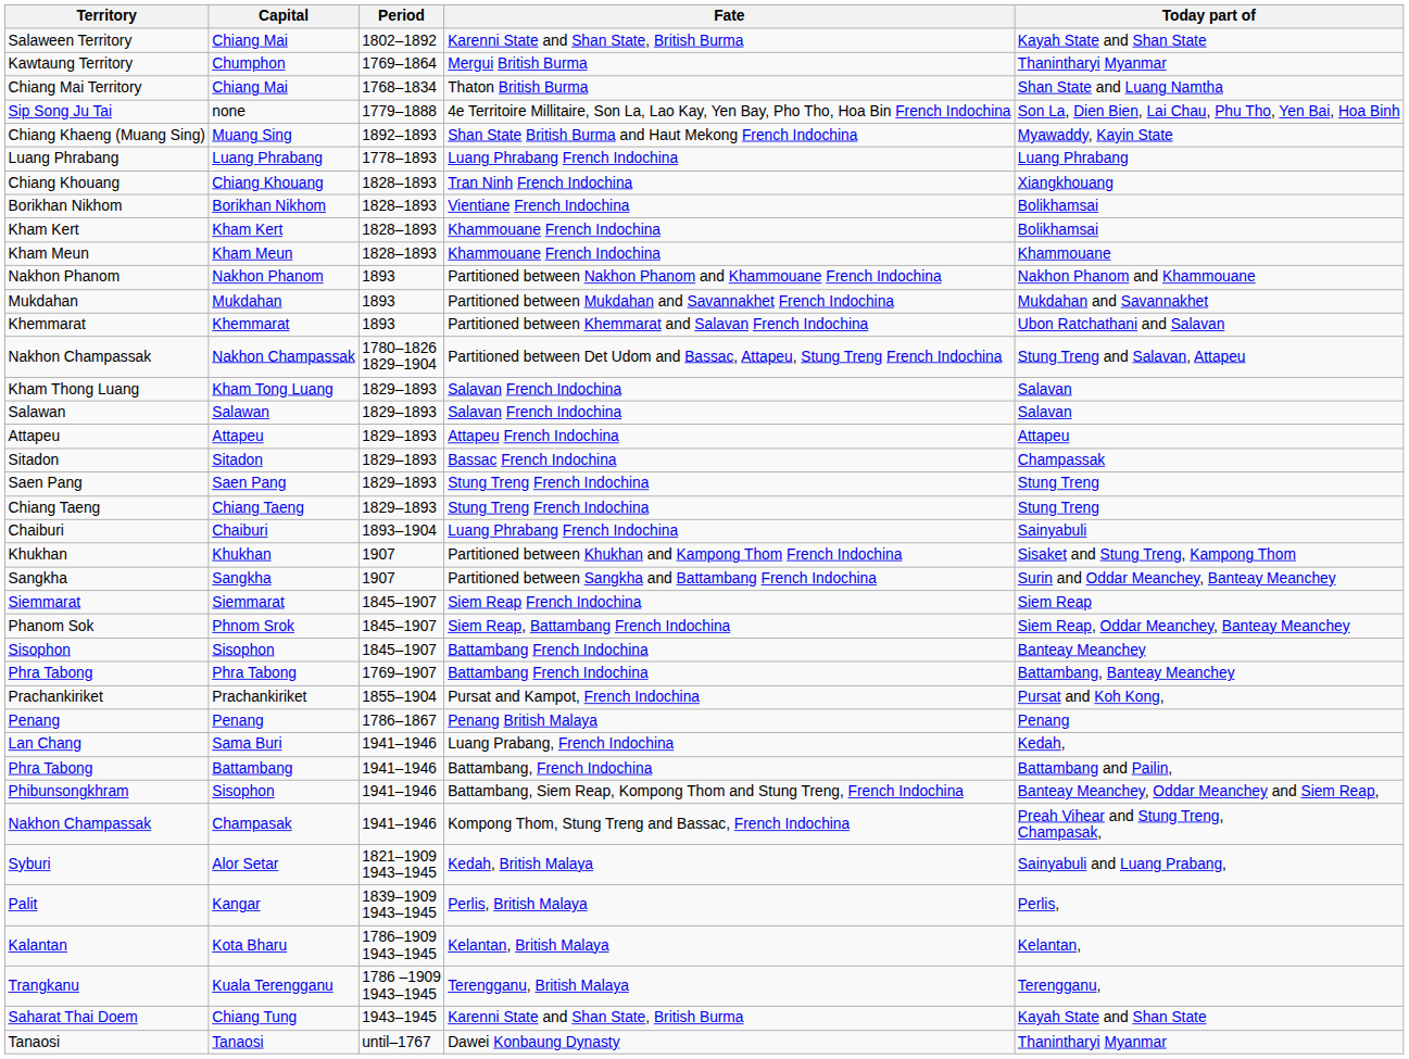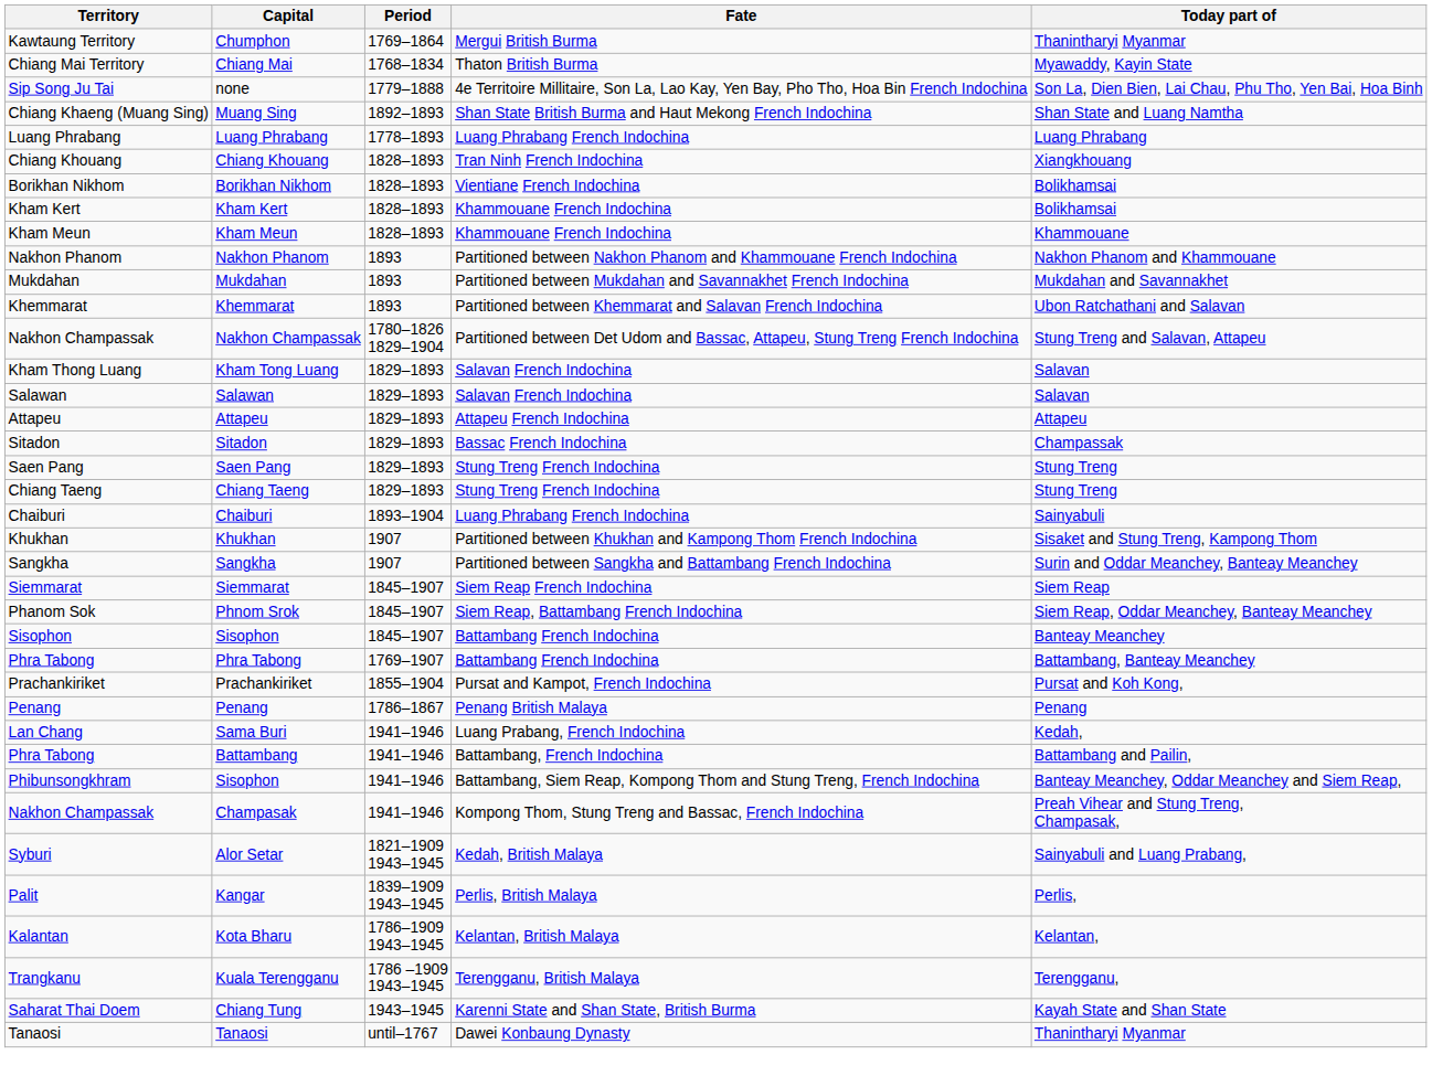- row: Salaween Territory | Chiang Mai | 1802–1892 | Karenni State and Shan State, British Burma | Kayah State and Shan State
Chiang Mai Territory | Today part of: Shan State and Luang Namtha -> Myawaddy, Kayin State
Chiang Khaeng (Muang Sing) | Today part of: Myawaddy, Kayin State -> Shan State and Luang Namtha
